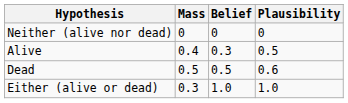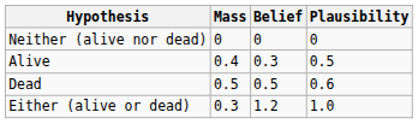Either (alive or dead) | Belief: 1.0 -> 1.2
